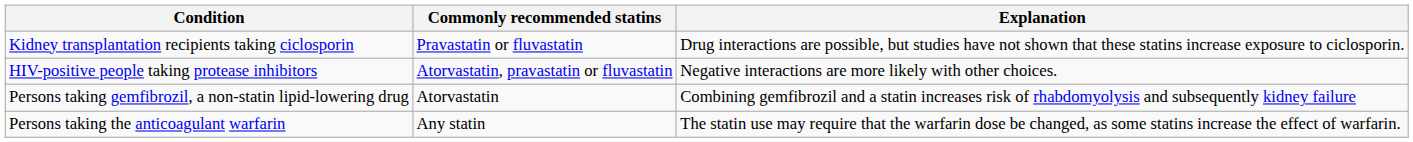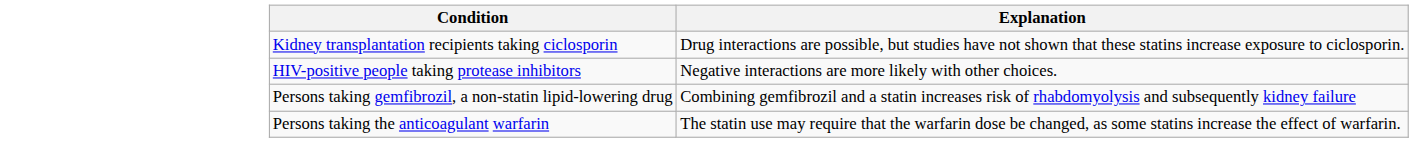- column: Commonly recommended statins | Pravastatin or fluvastatin | Atorvastatin, pravastatin or fluvastatin | Atorvastatin | Any statin
